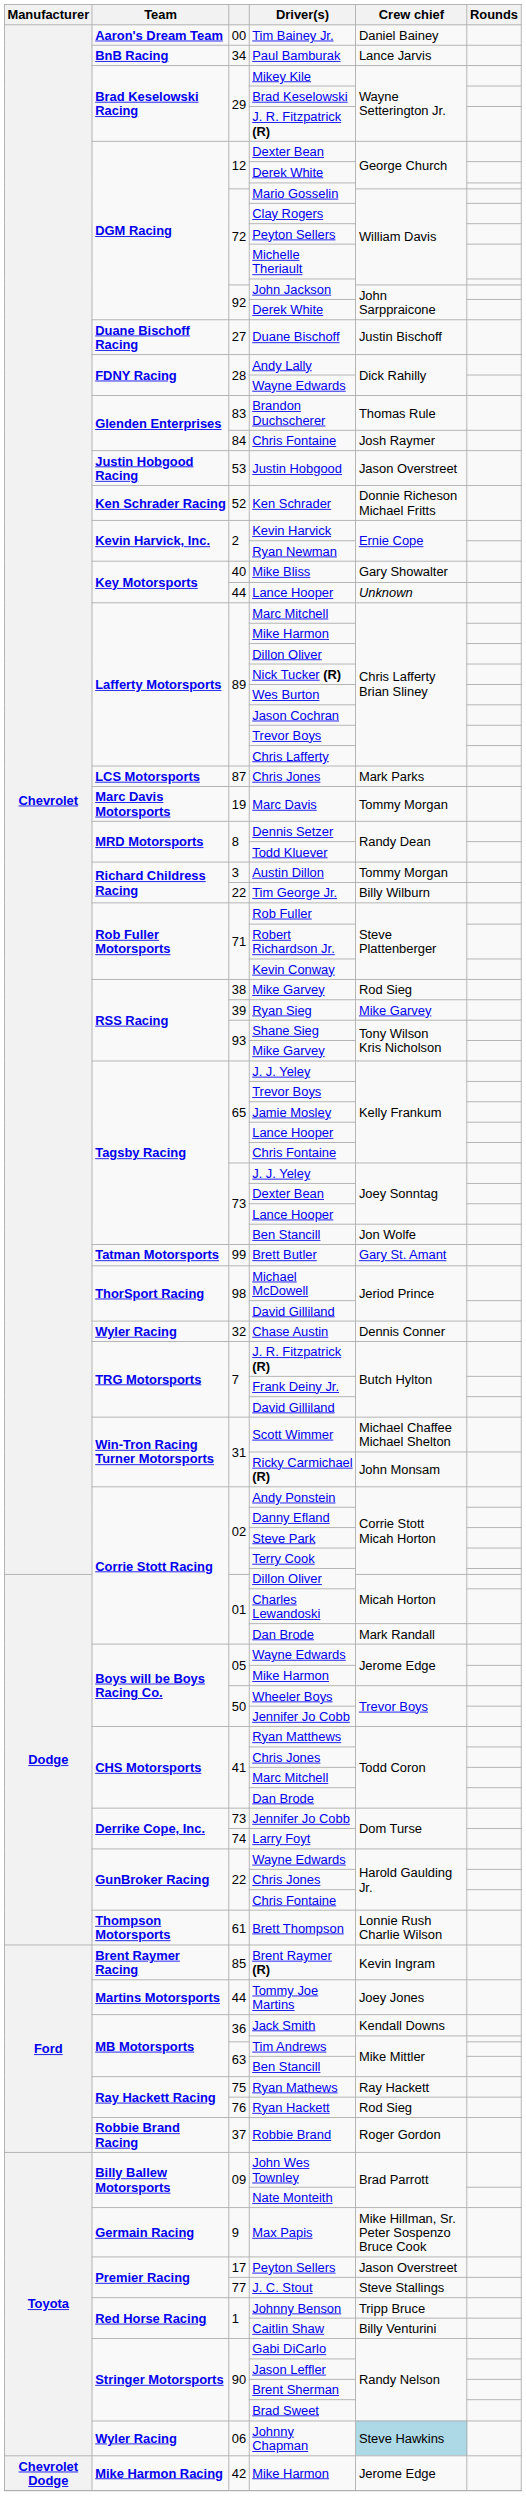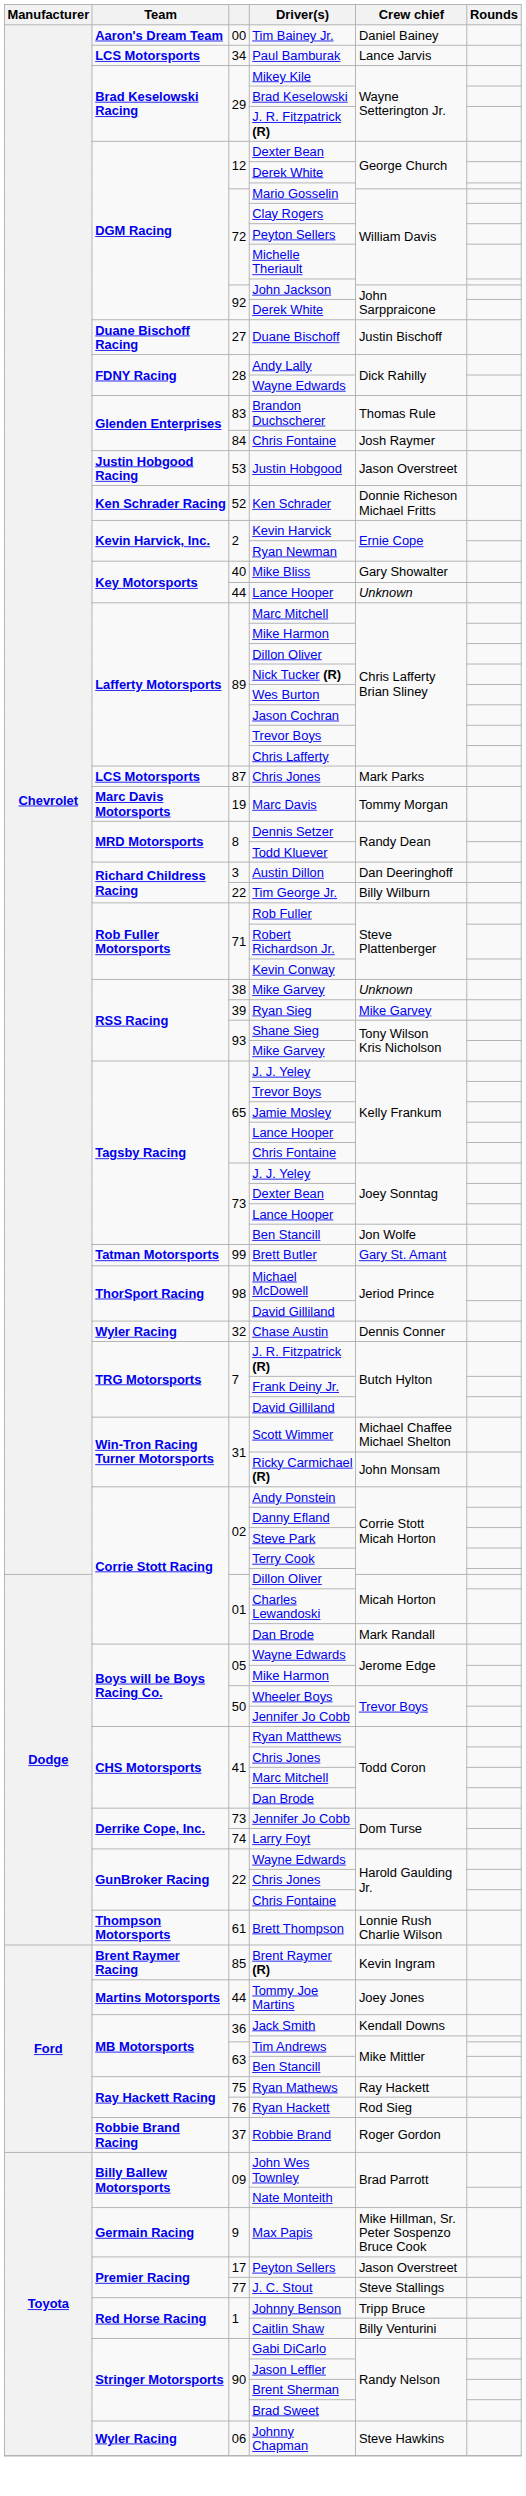Paul Bamburak | Team: BnB Racing -> LCS Motorsports
Austin Dillon | Crew chief: Tommy Morgan -> Dan Deeringhoff
38 / Mike Garvey | Crew chief: Rod Sieg -> Unknown
Johnny Chapman | Crew chief: lightblue background -> no background
- row: Chevrolet Dodge | Mike Harmon Racing | 42 | Mike Harmon | Jerome Edge
